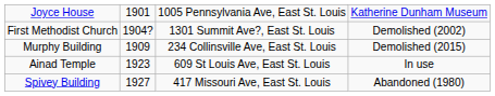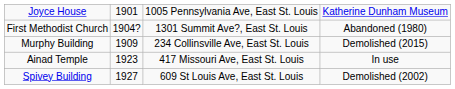First Methodist Church | column 4: Demolished (2002) -> Abandoned (1980)
Ainad Temple | column 3: 609 St Louis Ave, East St. Louis -> 417 Missouri Ave, East St. Louis
Spivey Building | column 3: 417 Missouri Ave, East St. Louis -> 609 St Louis Ave, East St. Louis
Spivey Building | column 4: Abandoned (1980) -> Demolished (2002)
